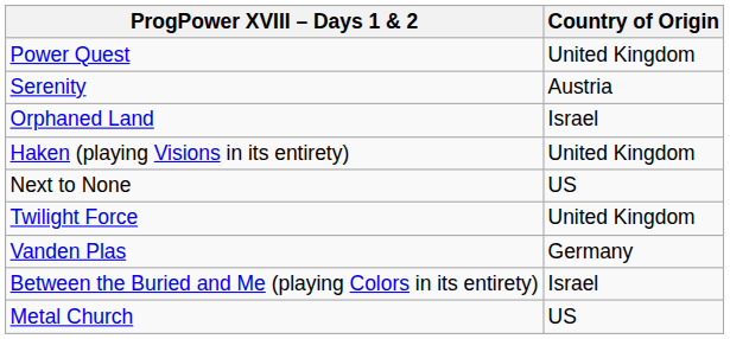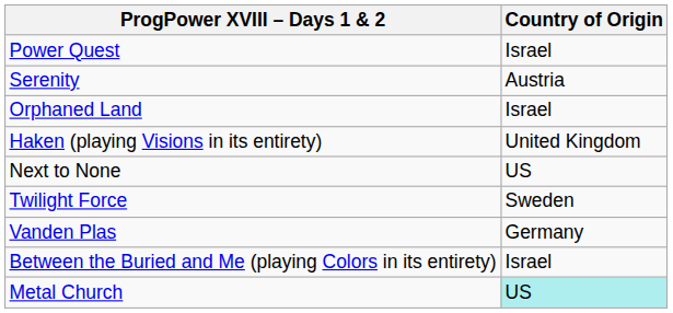Power Quest | Country of Origin: United Kingdom -> Israel
Twilight Force | Country of Origin: United Kingdom -> Sweden
Metal Church | Country of Origin: no background -> paleturquoise background
